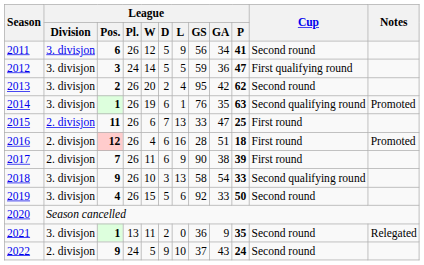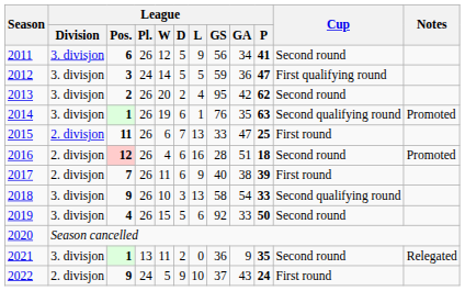2016 | Cup: First round -> Second round
2017 | League / GS: 90 -> 40
2022 | Cup: Second round -> First round
